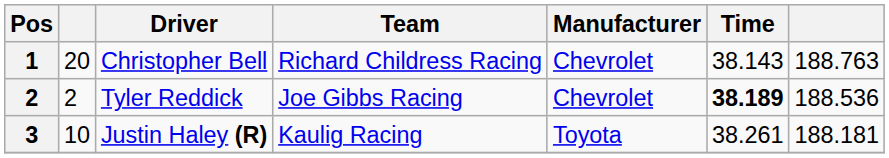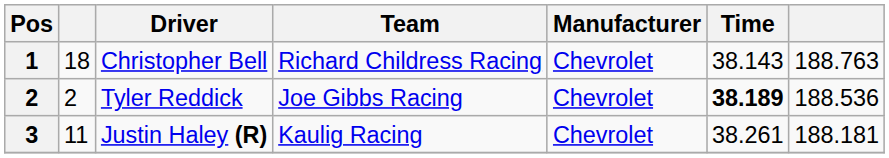Christopher Bell | column 2: 20 -> 18
Justin Haley (R) | column 2: 10 -> 11
Justin Haley (R) | Manufacturer: Toyota -> Chevrolet
